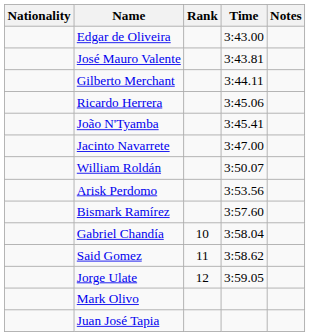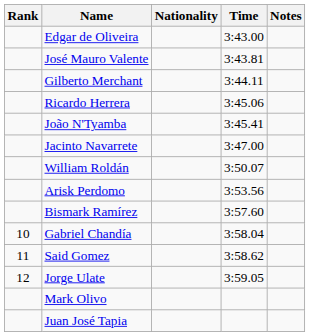columns swapped: Rank <-> Nationality
